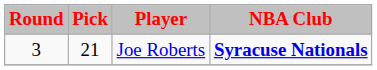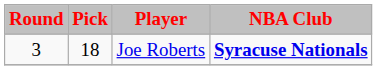Joe Roberts | Pick: 21 -> 18
